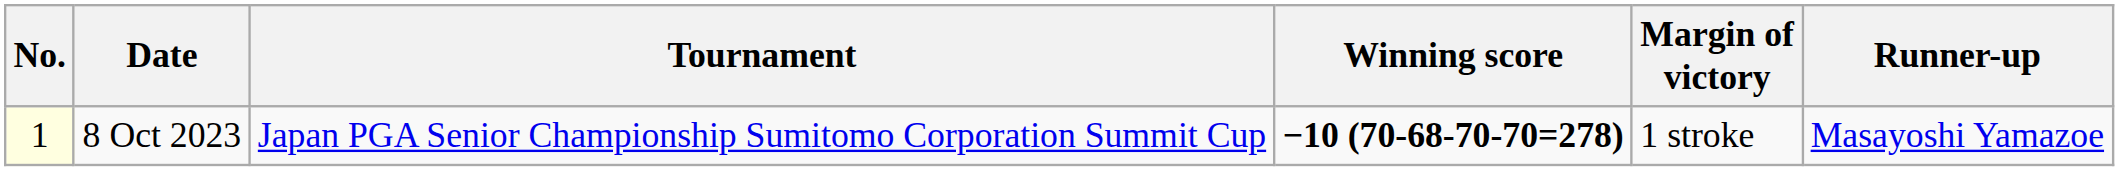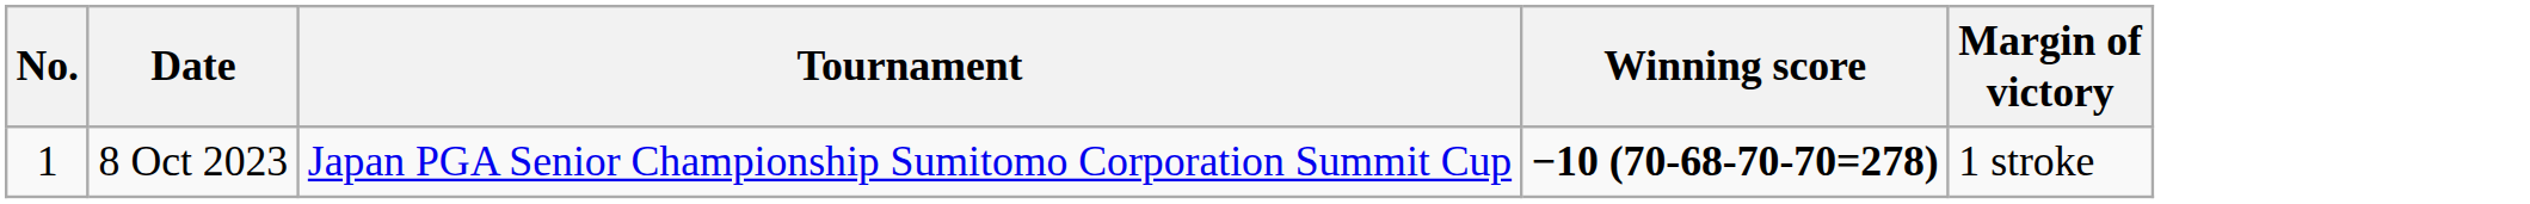- column: Runner-up | Masayoshi Yamazoe
8 Oct 2023 | No.: lightyellow background -> no background
